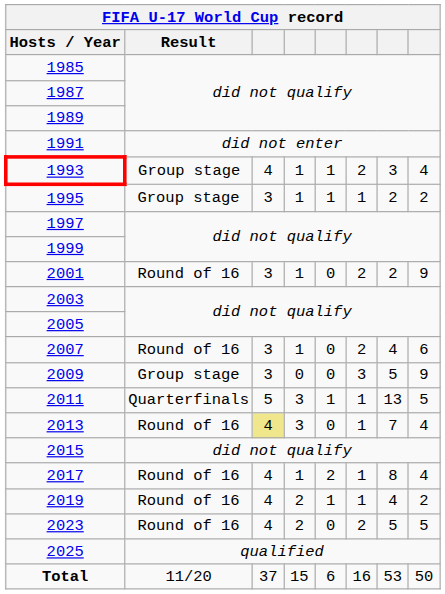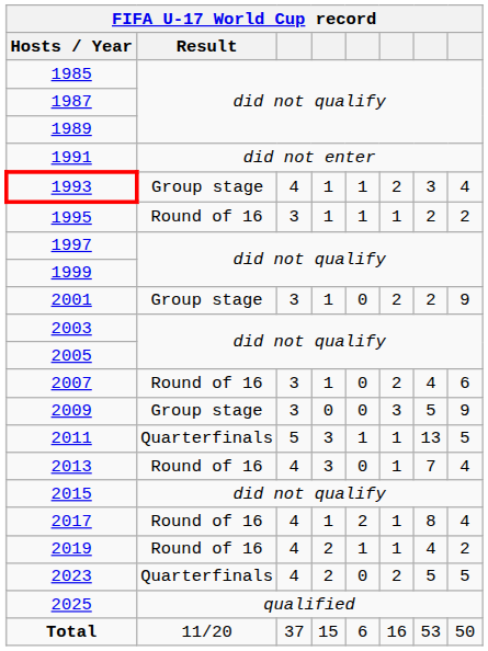1995 | Result: Group stage -> Round of 16
2001 | Result: Round of 16 -> Group stage
2013 | column 3: khaki background -> no background
2023 | Result: Round of 16 -> Quarterfinals
